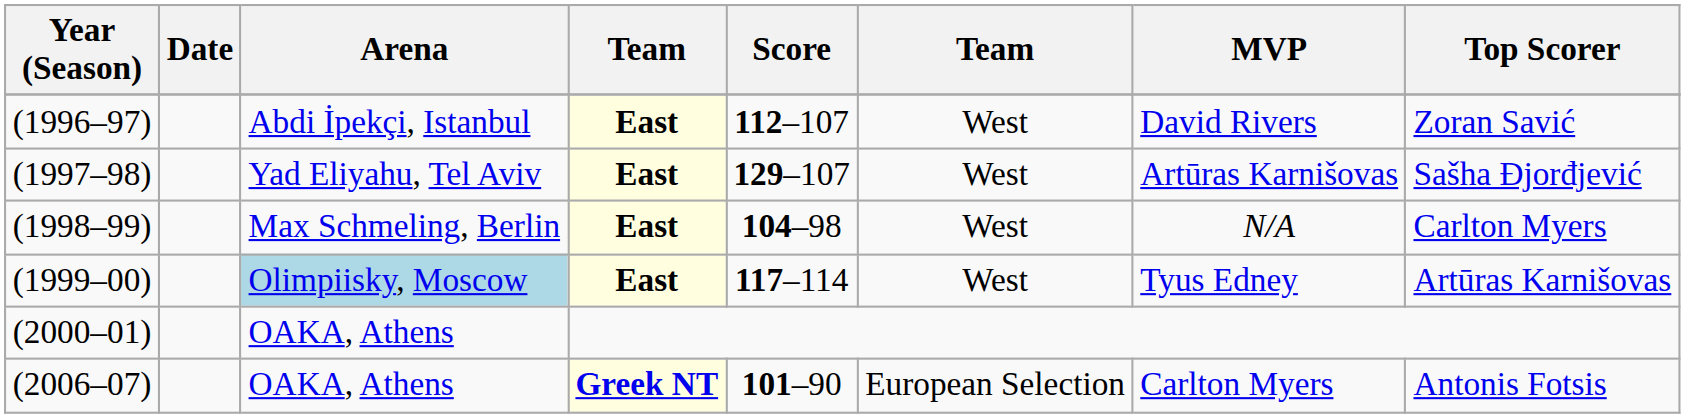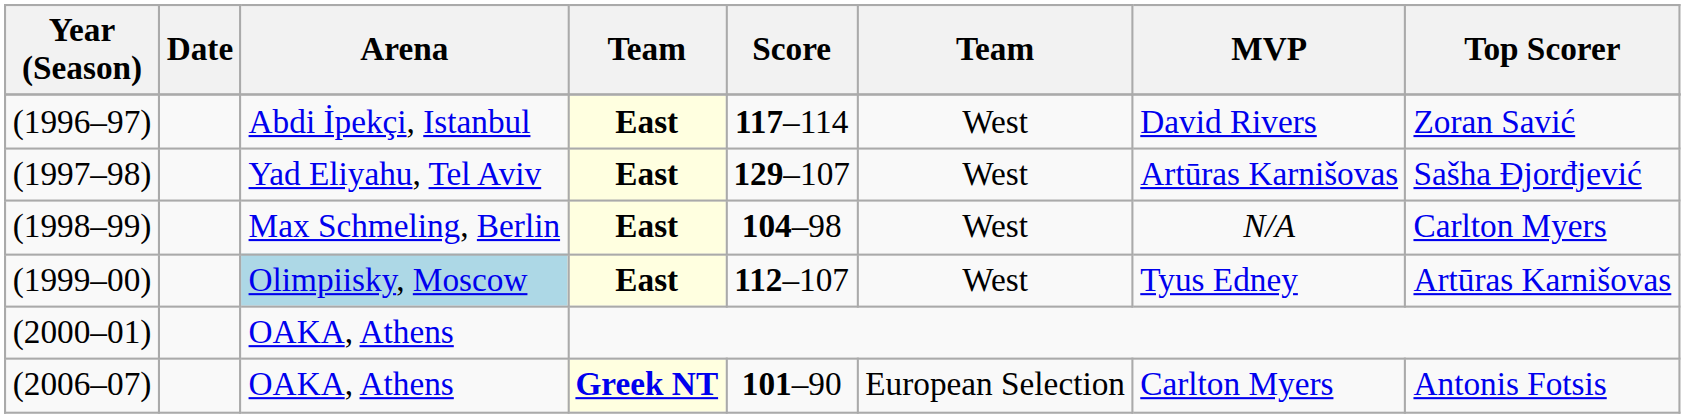(1996–97) | Score: 112–107 -> 117–114
(1999–00) | Score: 117–114 -> 112–107
